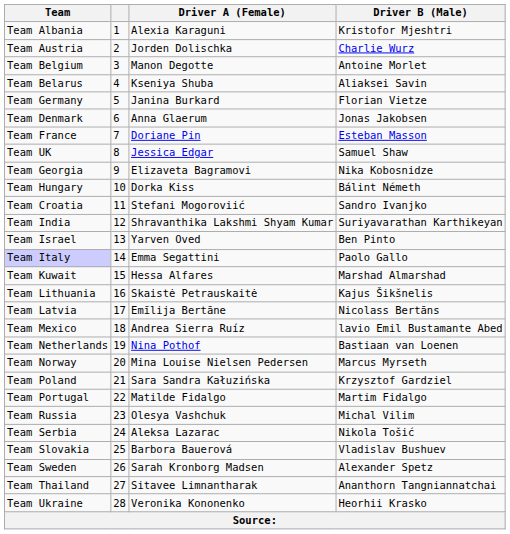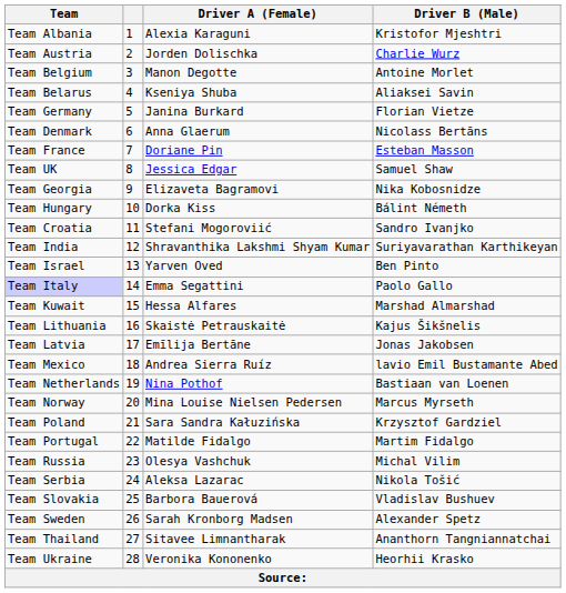Team Denmark | Driver B (Male): Jonas Jakobsen -> Nicolass Bertāns
Team Latvia | Driver B (Male): Nicolass Bertāns -> Jonas Jakobsen
